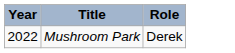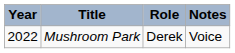+ column: Notes | Voice
